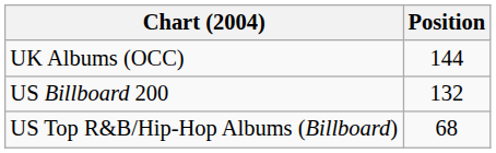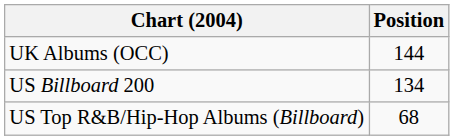US Billboard 200 | Position: 132 -> 134
